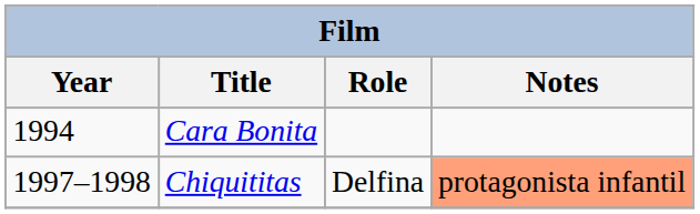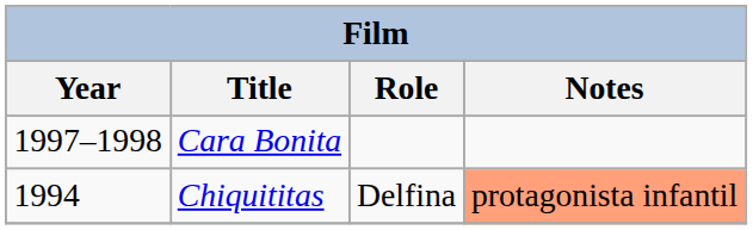Cara Bonita | Year: 1994 -> 1997–1998
Chiquititas | Year: 1997–1998 -> 1994
